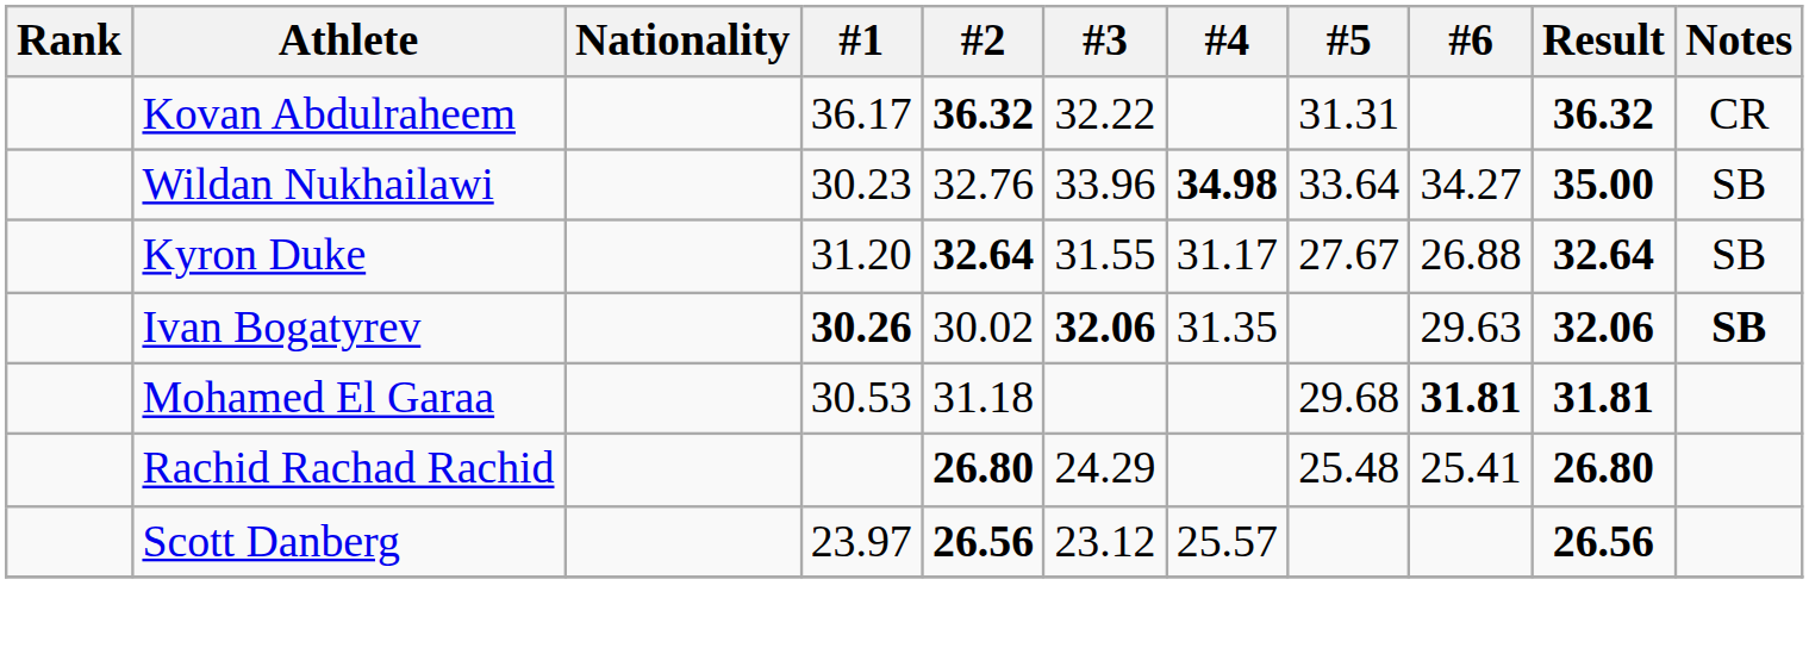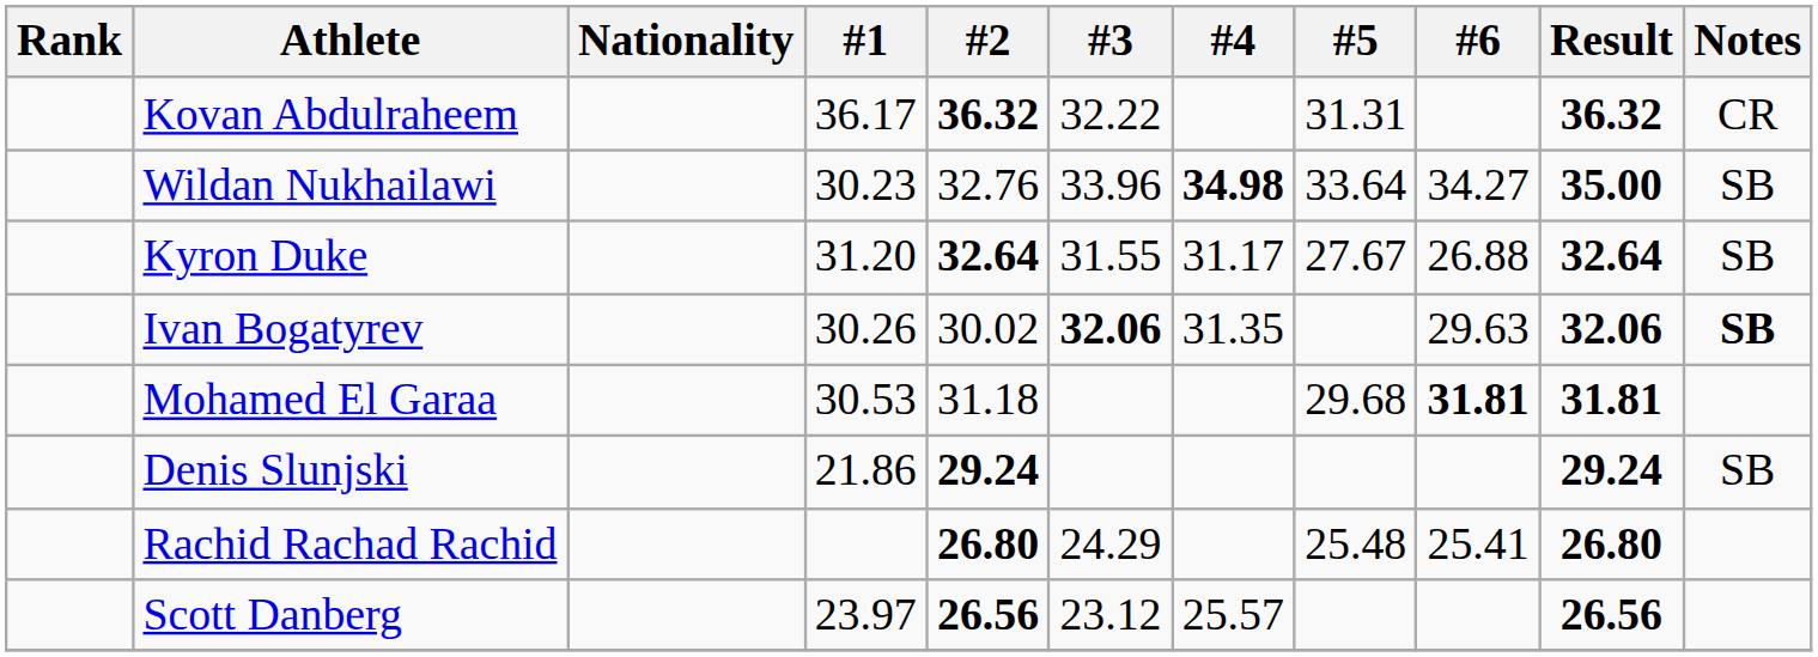Ivan Bogatyrev | #1: bold -> normal
+ row: Denis Slunjski | 21.86 | 29.24 | 29.24 | SB
